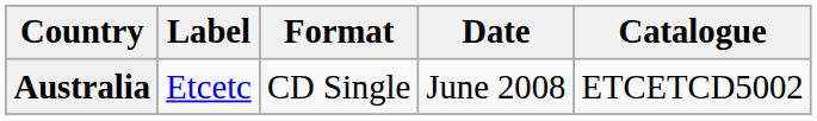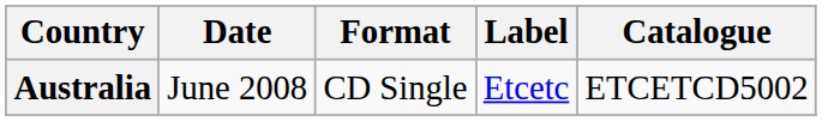columns swapped: Date <-> Label
